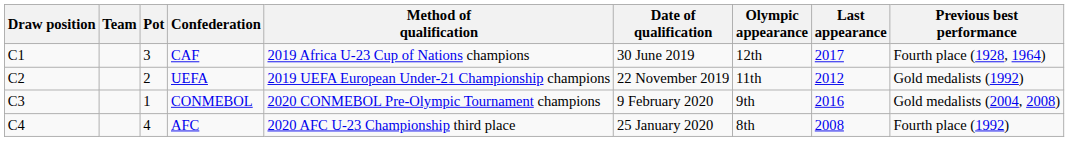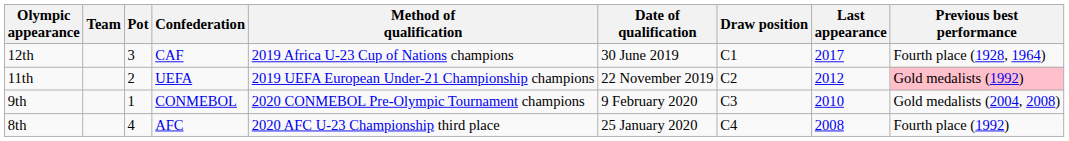columns swapped: Draw position <-> Olympic appearance
UEFA | Previous best performance: no background -> pink background
CONMEBOL | Last appearance: 2016 -> 2010
